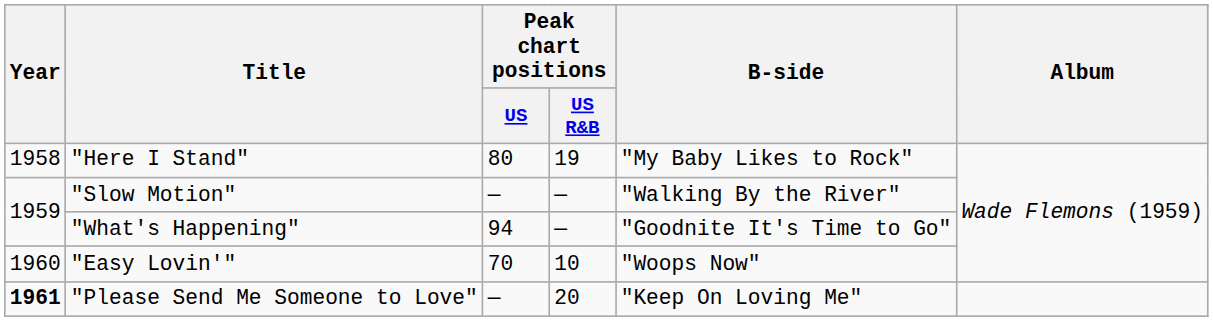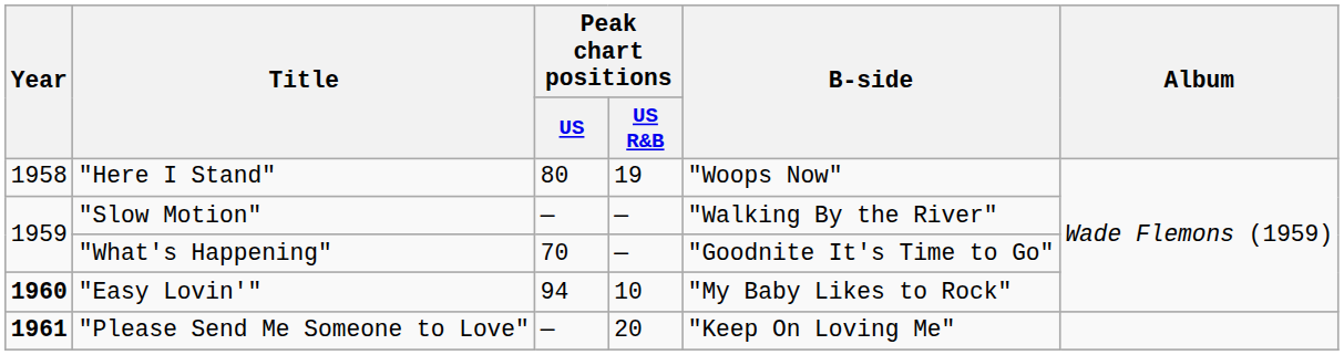"Here I Stand" | B-side: "My Baby Likes to Rock" -> "Woops Now"
"What's Happening" | Peak chart positions / US: 94 -> 70
"Easy Lovin'" | Year: normal -> bold
"Easy Lovin'" | Peak chart positions / US: 70 -> 94
"Easy Lovin'" | B-side: "Woops Now" -> "My Baby Likes to Rock"
